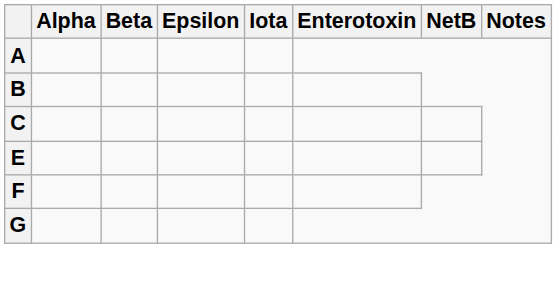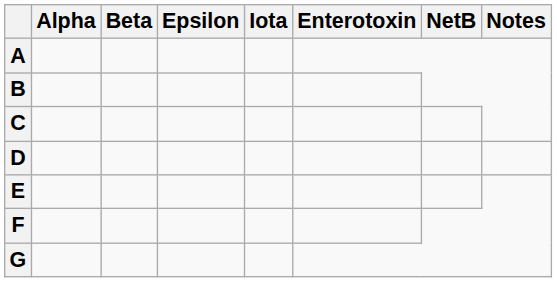+ row: D
